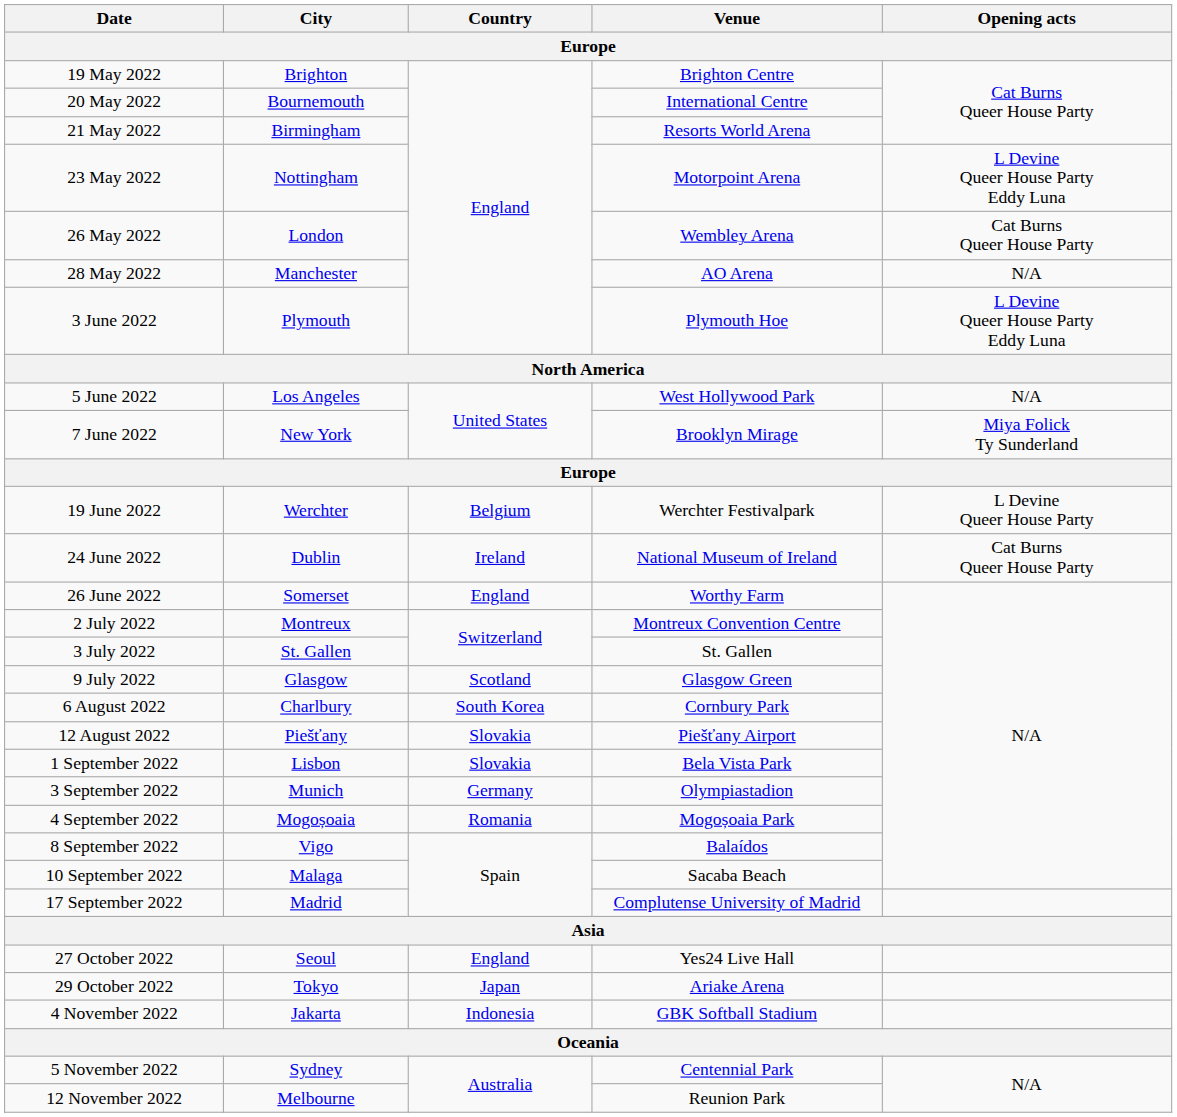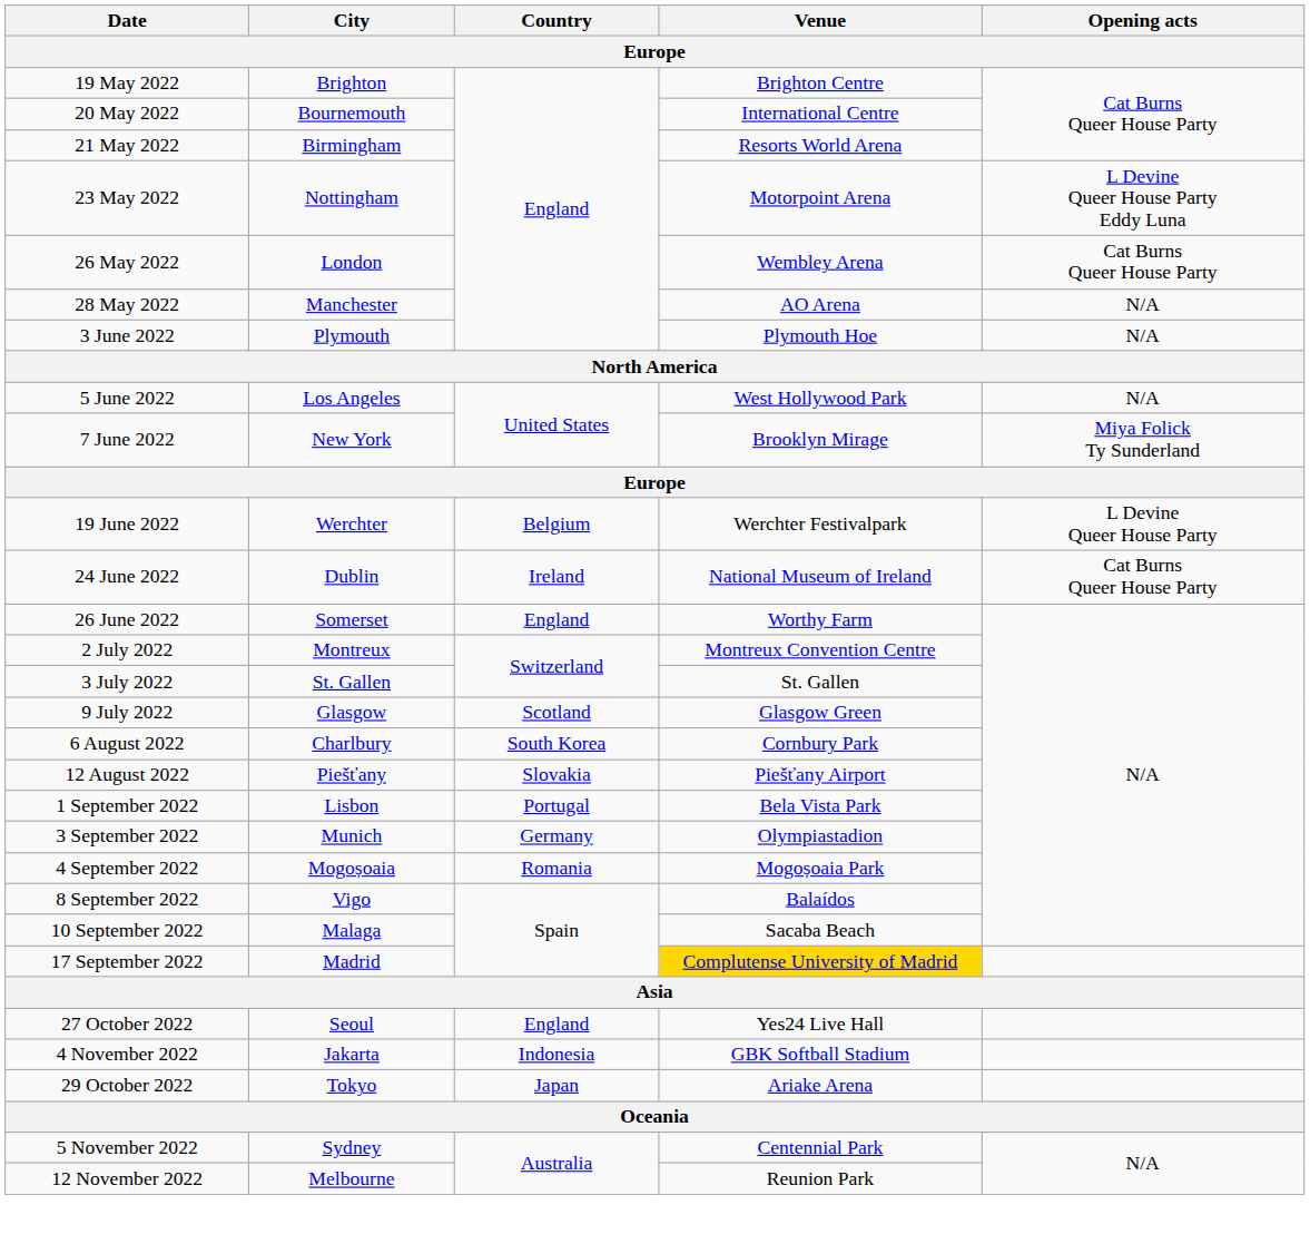3 June 2022 | Opening acts: L Devine Queer House Party Eddy Luna -> N/A
1 September 2022 | Country: Slovakia -> Portugal
17 September 2022 | Venue: no background -> gold background
rows swapped: 29 October 2022 <-> 4 November 2022
